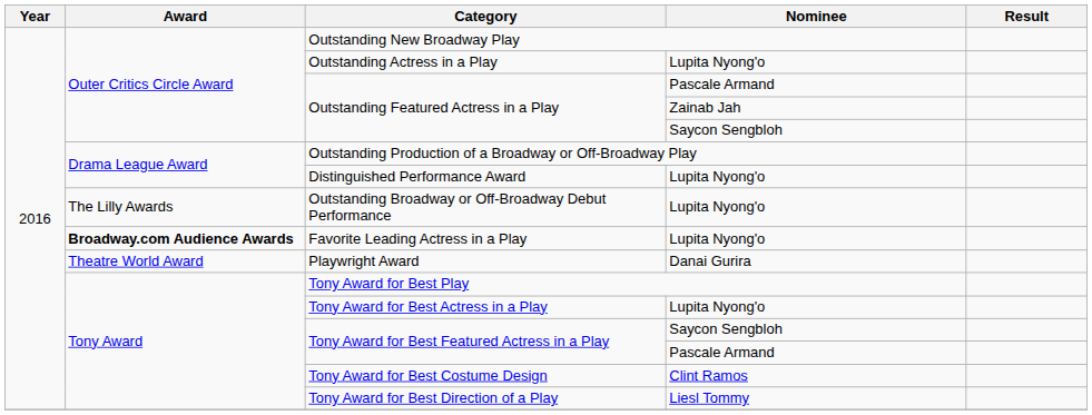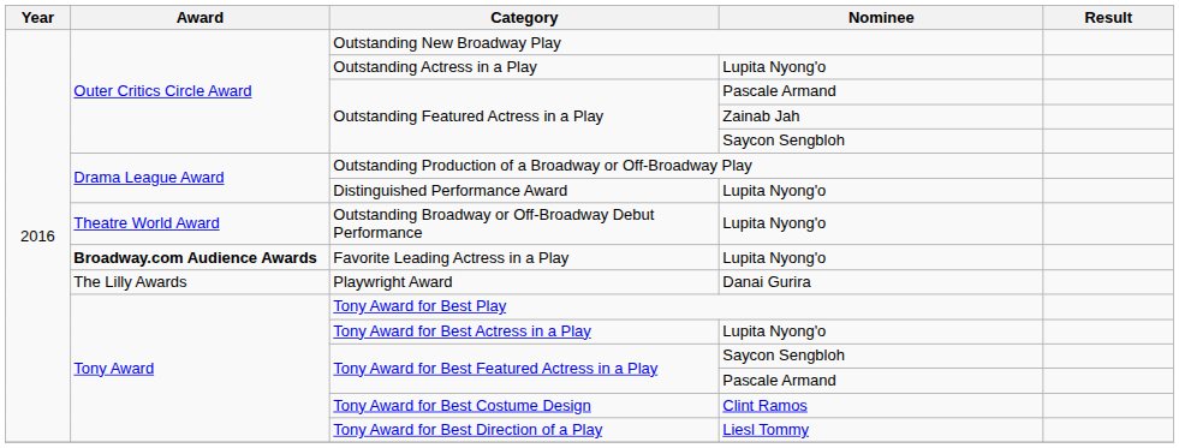Outstanding Broadway or Off-Broadway Debut Performance | Award: The Lilly Awards -> Theatre World Award
Playwright Award | Award: Theatre World Award -> The Lilly Awards
